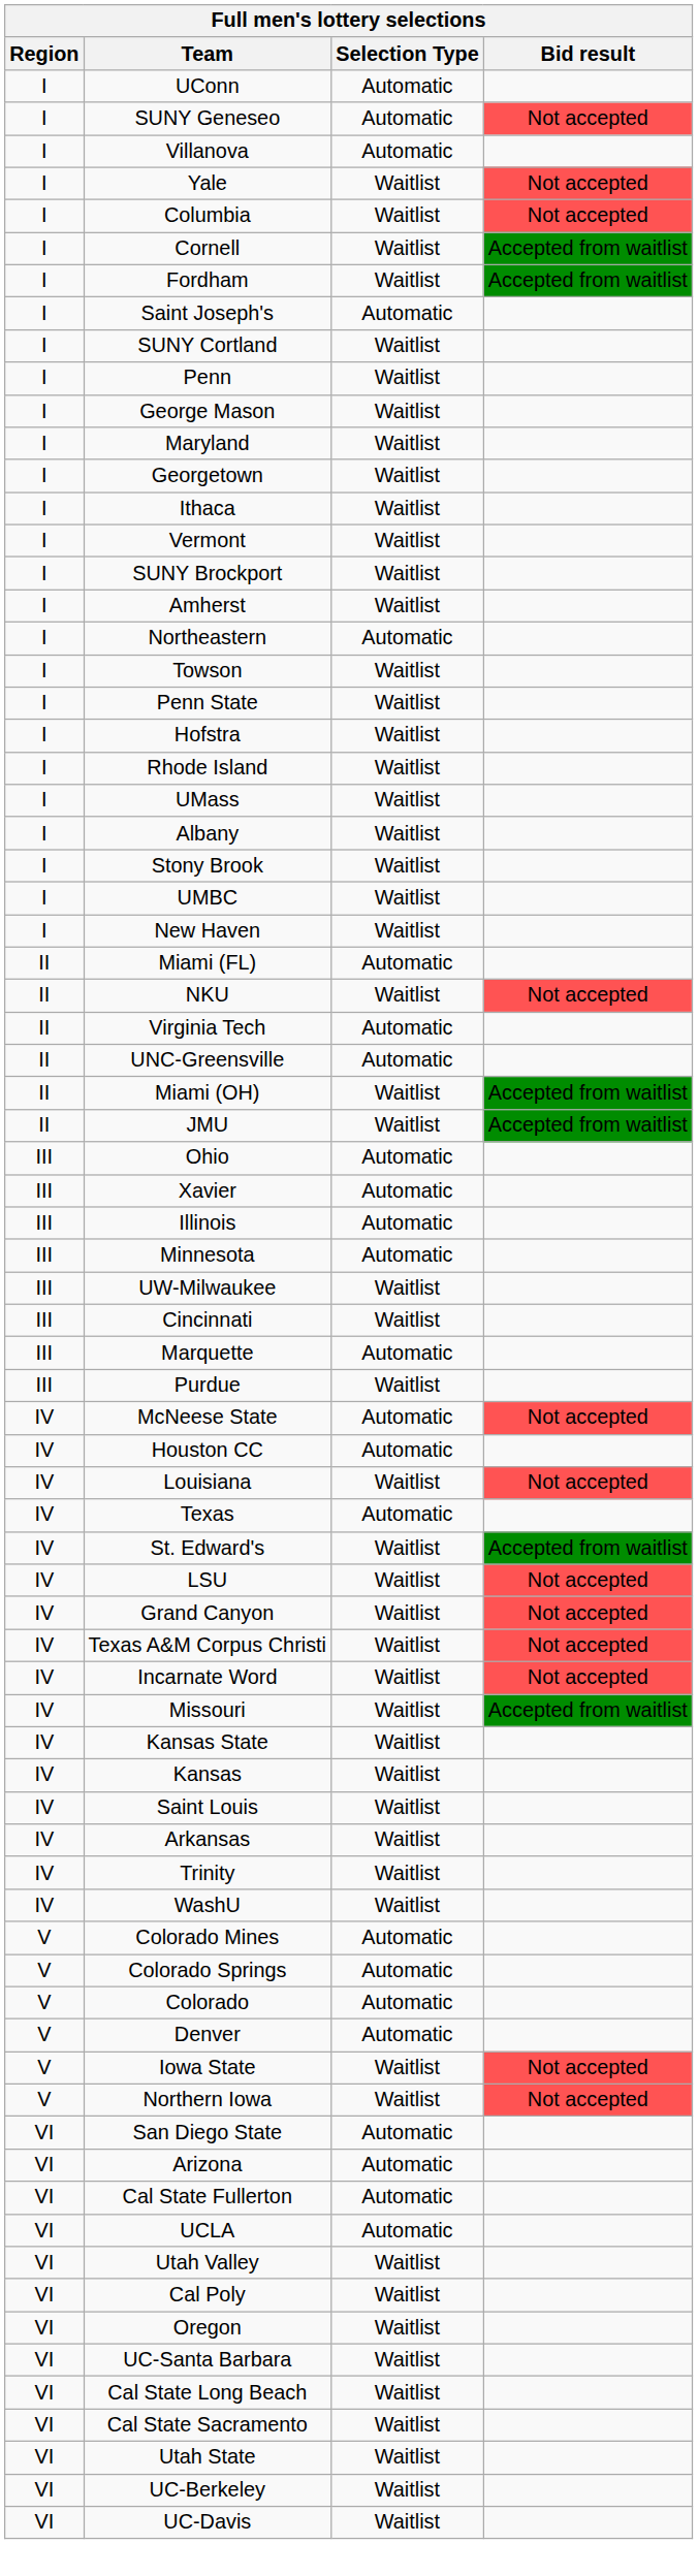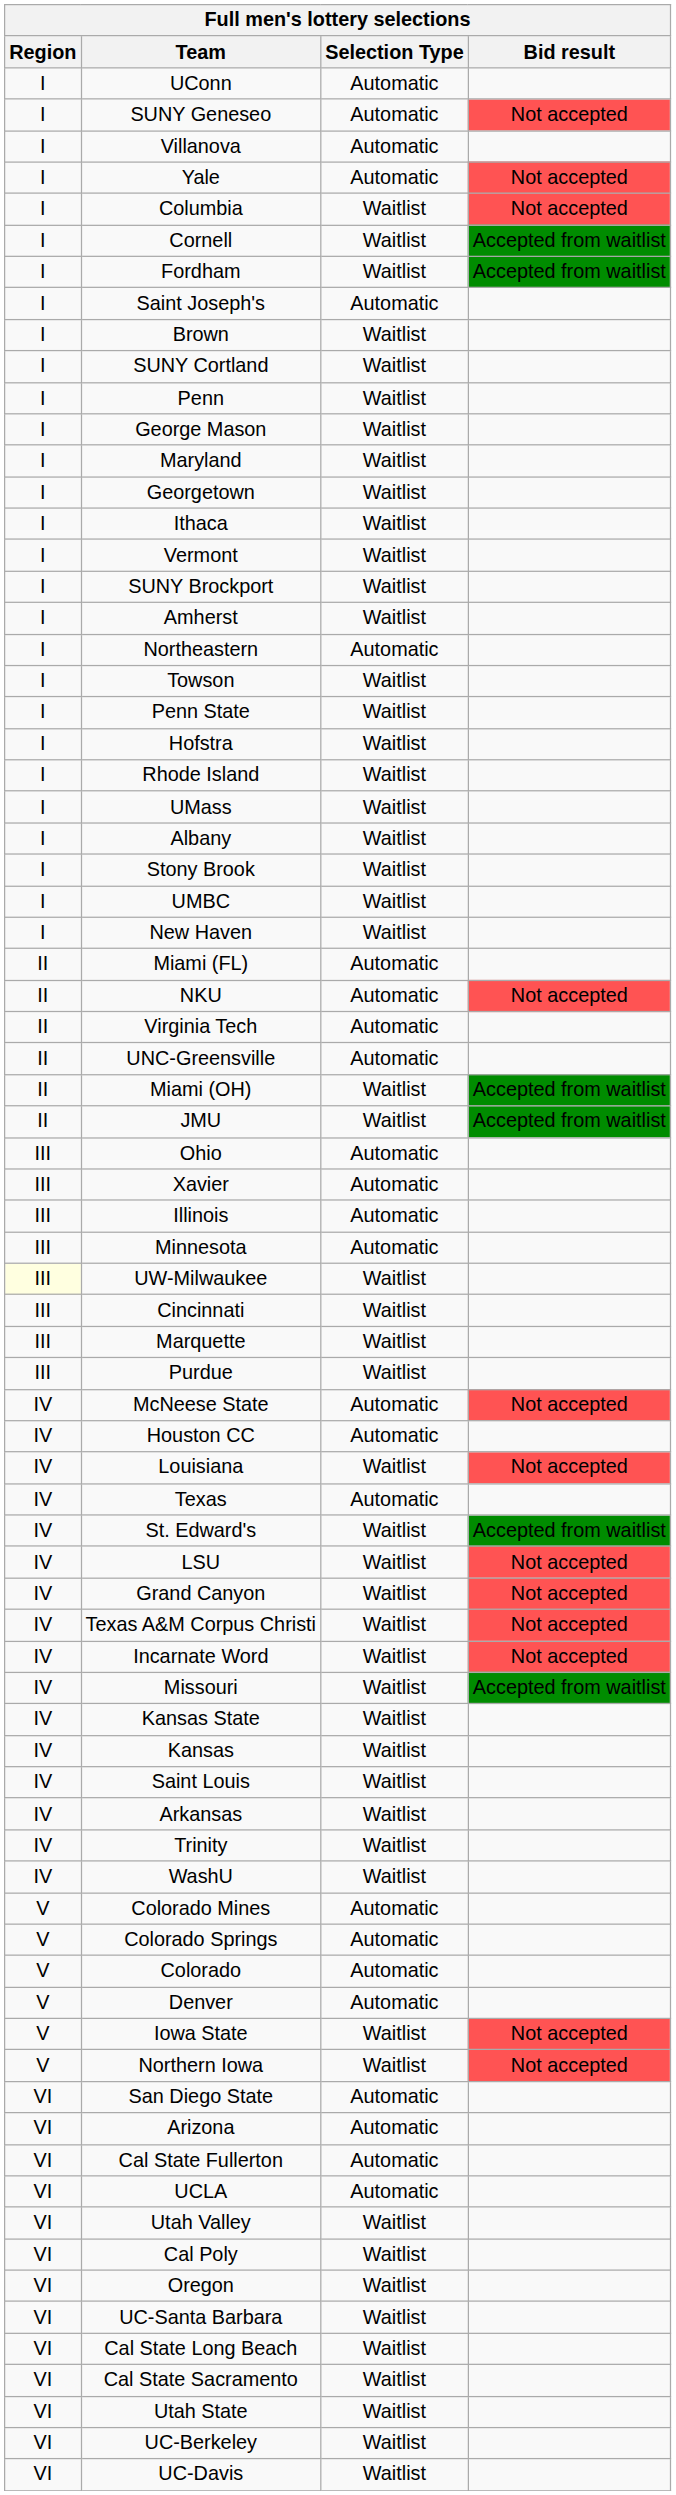Yale | Selection Type: Waitlist -> Automatic
+ row: I | Brown | Waitlist
NKU | Selection Type: Waitlist -> Automatic
UW-Milwaukee | Region: no background -> lightyellow background
Marquette | Selection Type: Automatic -> Waitlist
